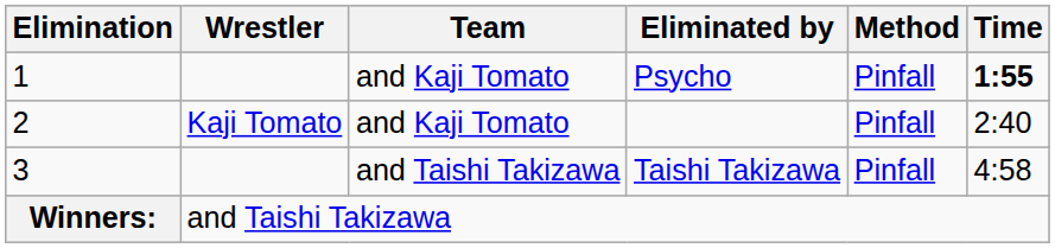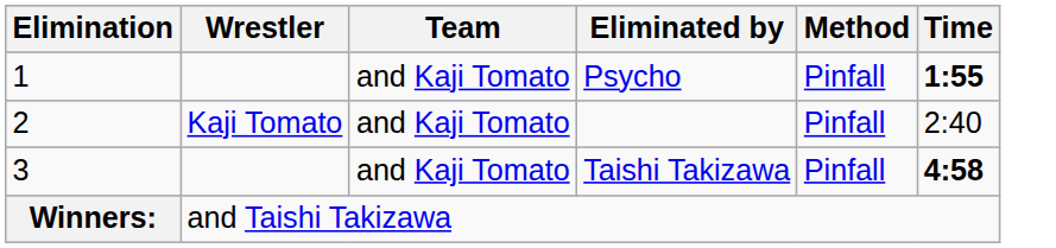Taishi Takizawa | Team: and Taishi Takizawa -> and Kaji Tomato
Taishi Takizawa | Time: normal -> bold
